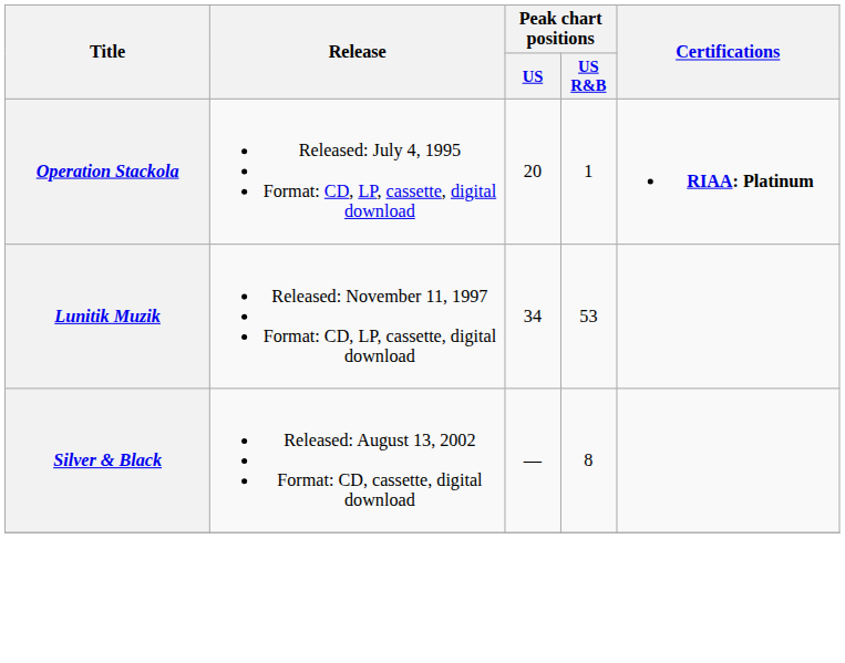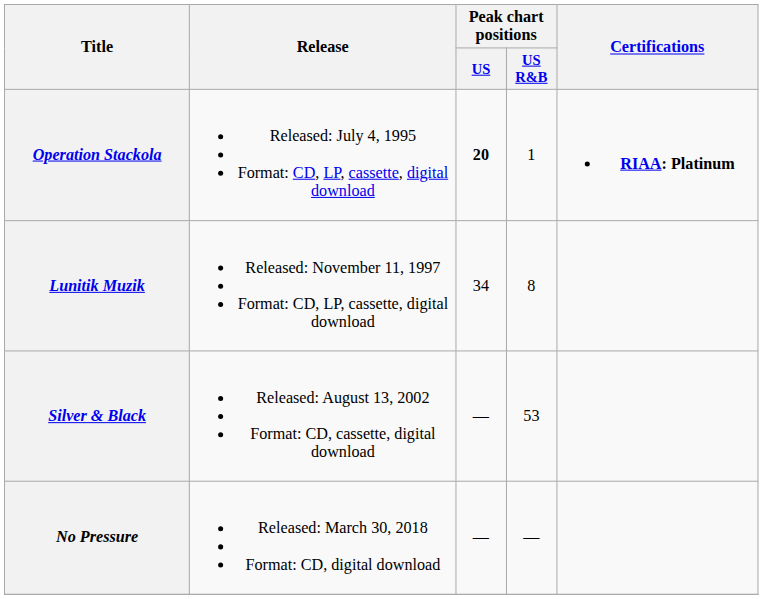Operation Stackola | Peak chart positions / US: normal -> bold
Lunitik Muzik | Peak chart positions / US R&B: 53 -> 8
Silver & Black | Peak chart positions / US R&B: 8 -> 53
+ row: No Pressure | Released: March 30, 2018 Format: CD, digital download | — | —
